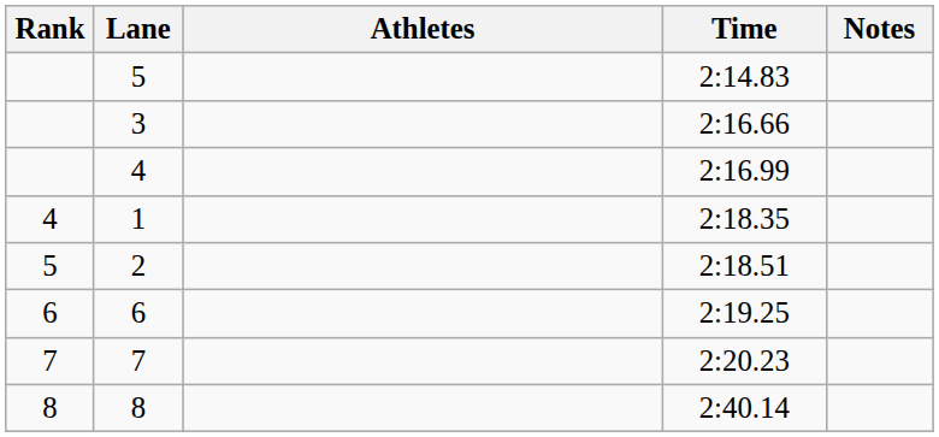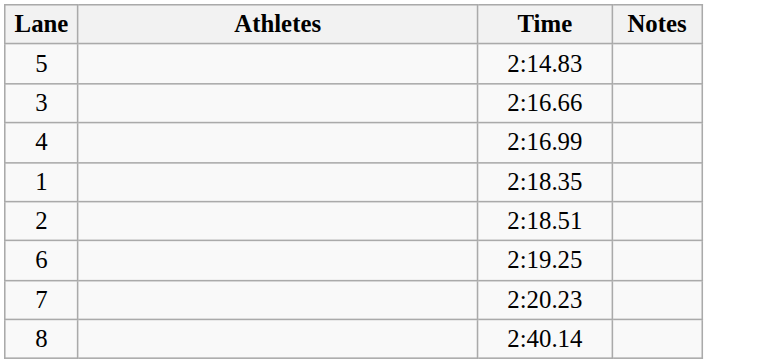- column: Rank | 4 | 5 | 6 | 7 | 8
